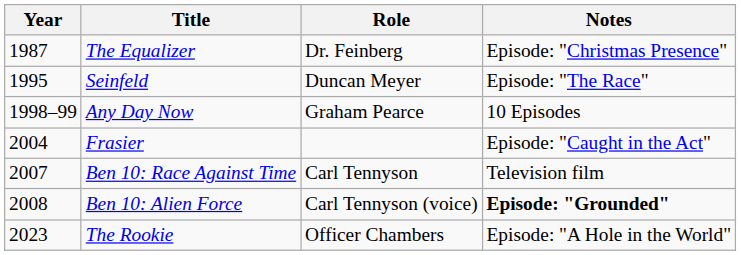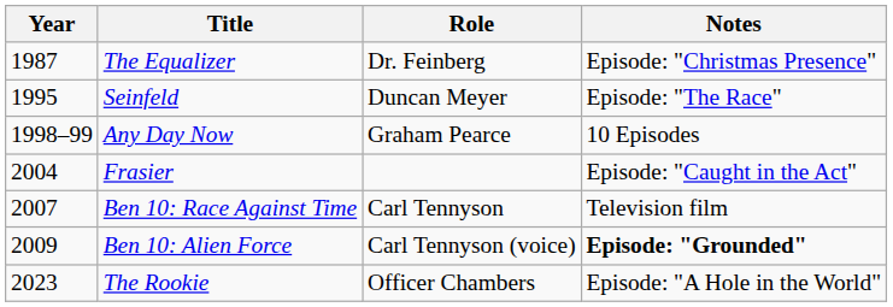Ben 10: Alien Force | Year: 2008 -> 2009
